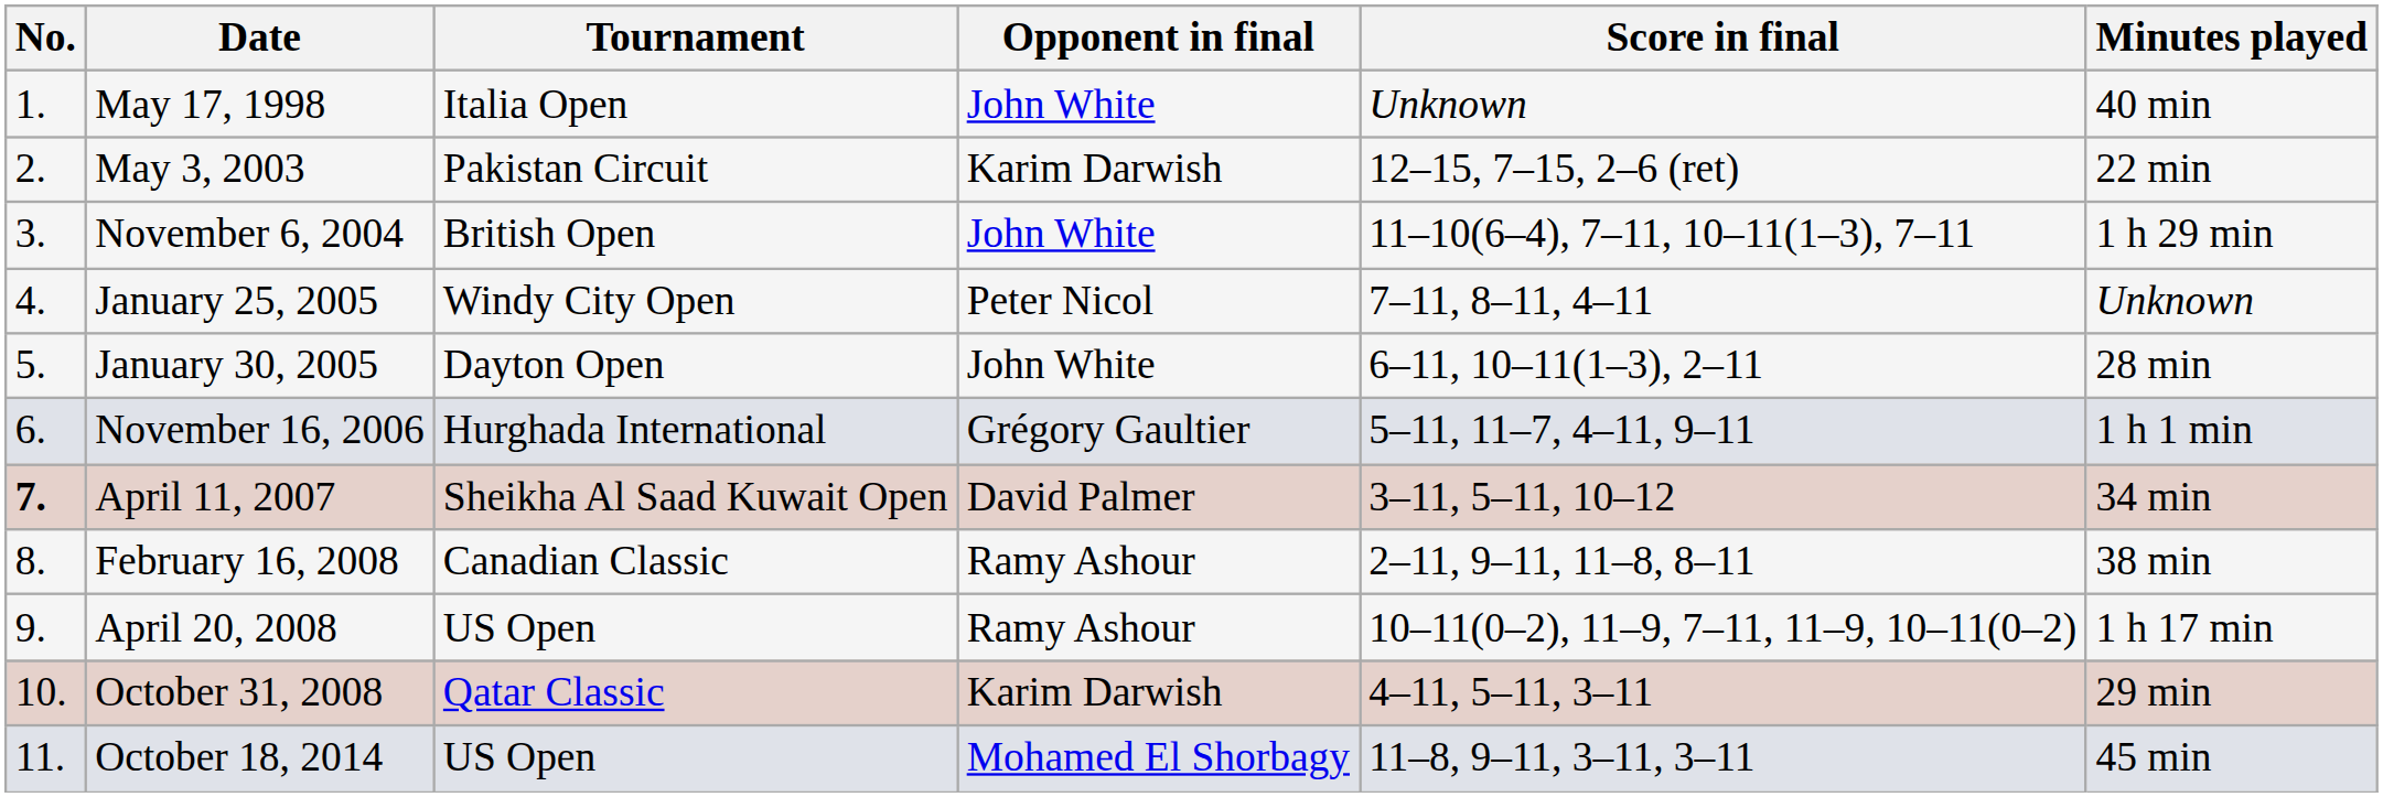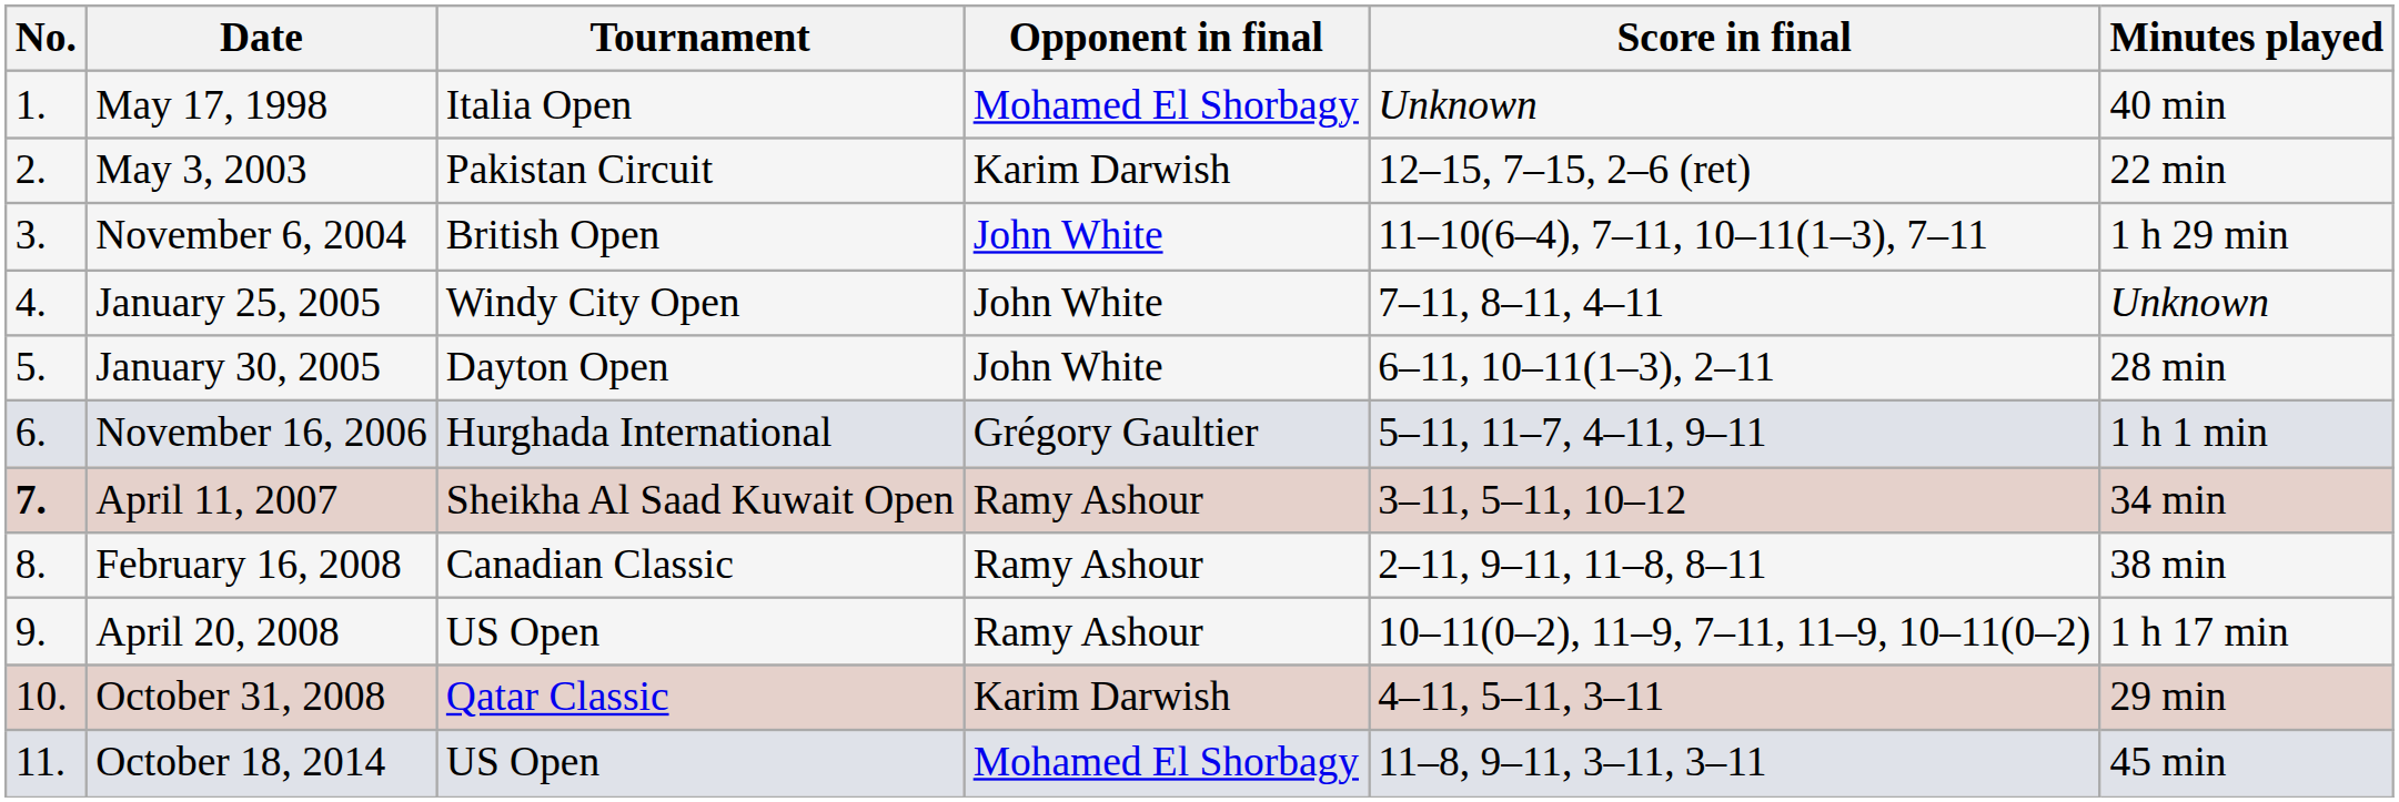May 17, 1998 | Opponent in final: John White -> Mohamed El Shorbagy
January 25, 2005 | Opponent in final: Peter Nicol -> John White
April 11, 2007 | Opponent in final: David Palmer -> Ramy Ashour
